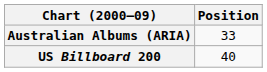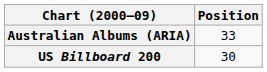US Billboard 200 | Position: 40 -> 30
